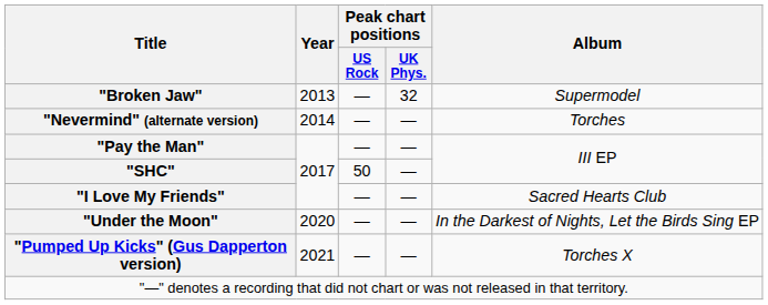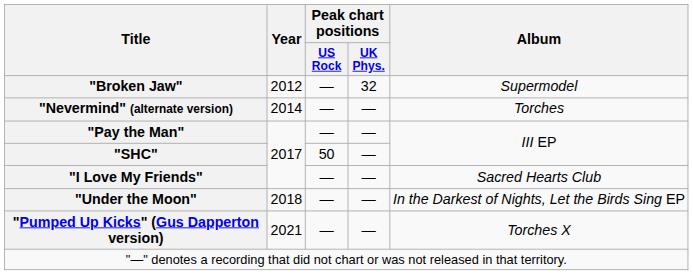"Broken Jaw" | Year: 2013 -> 2012
"Under the Moon" | Year: 2020 -> 2018
